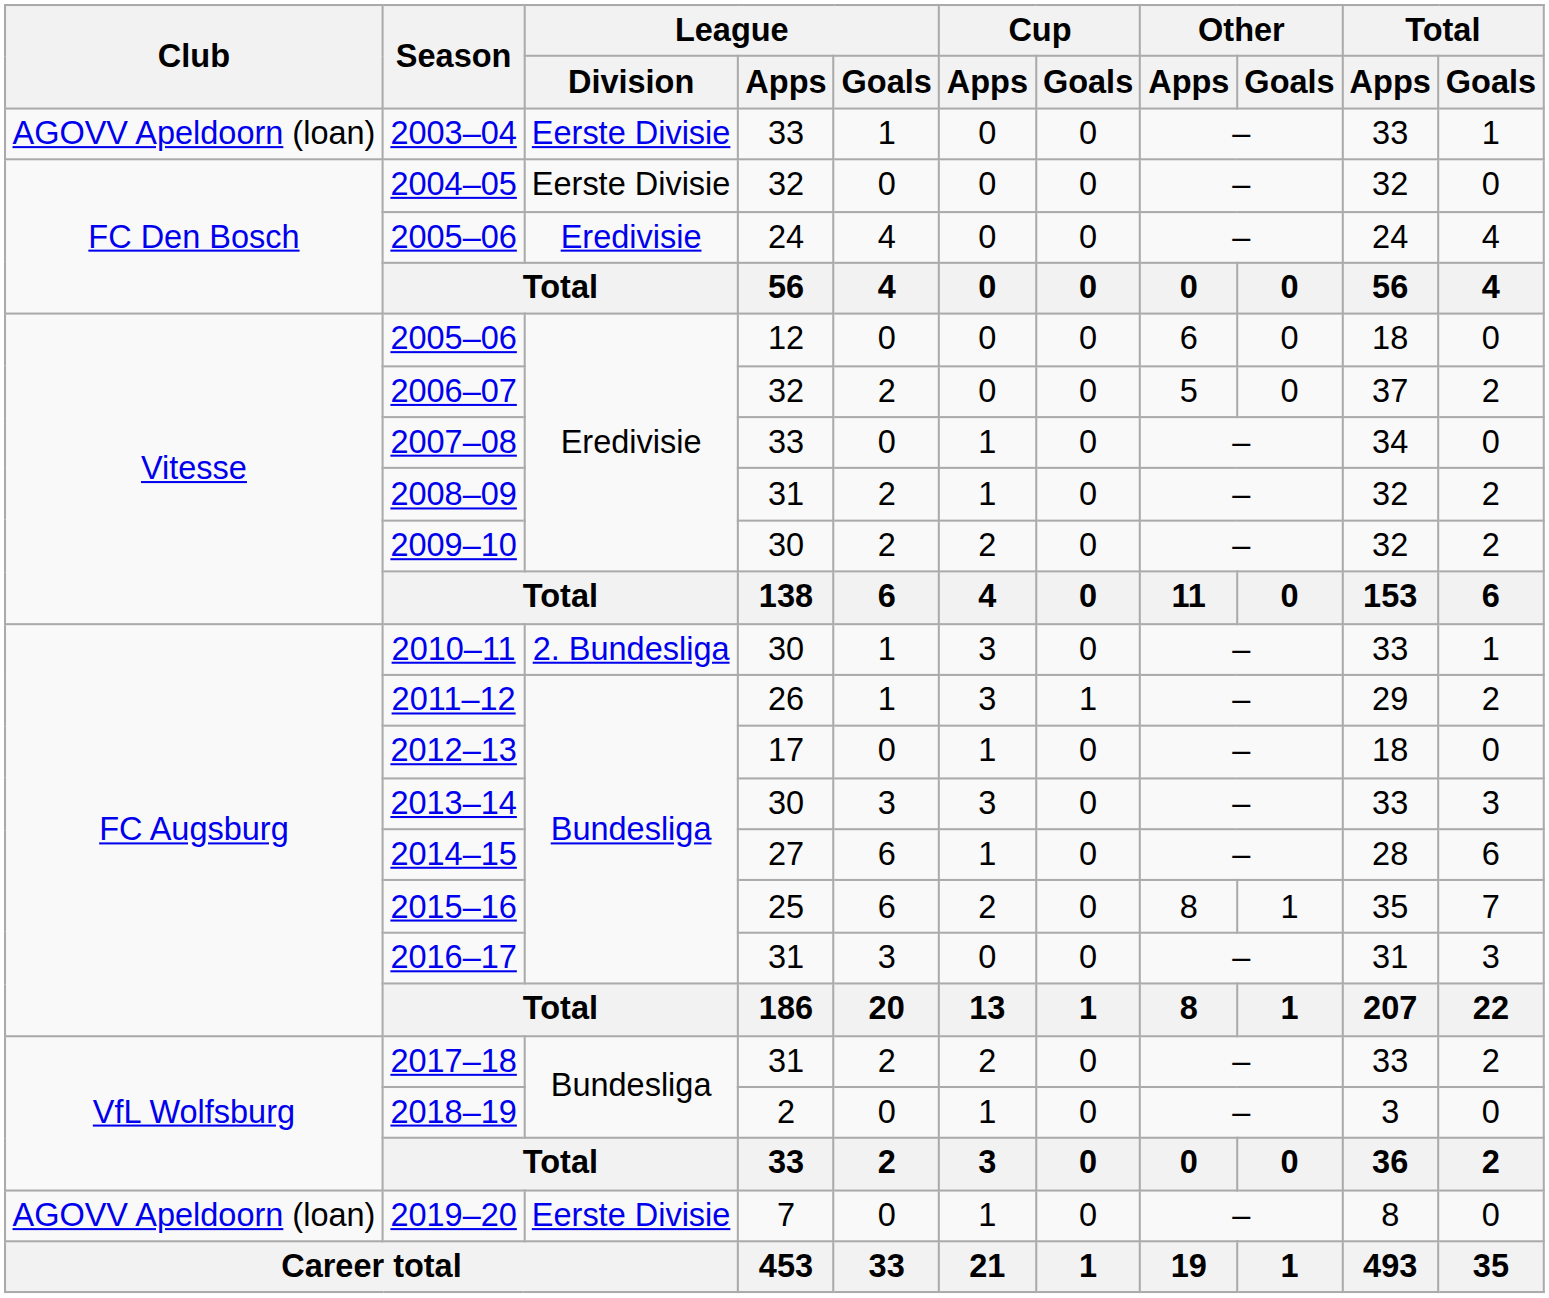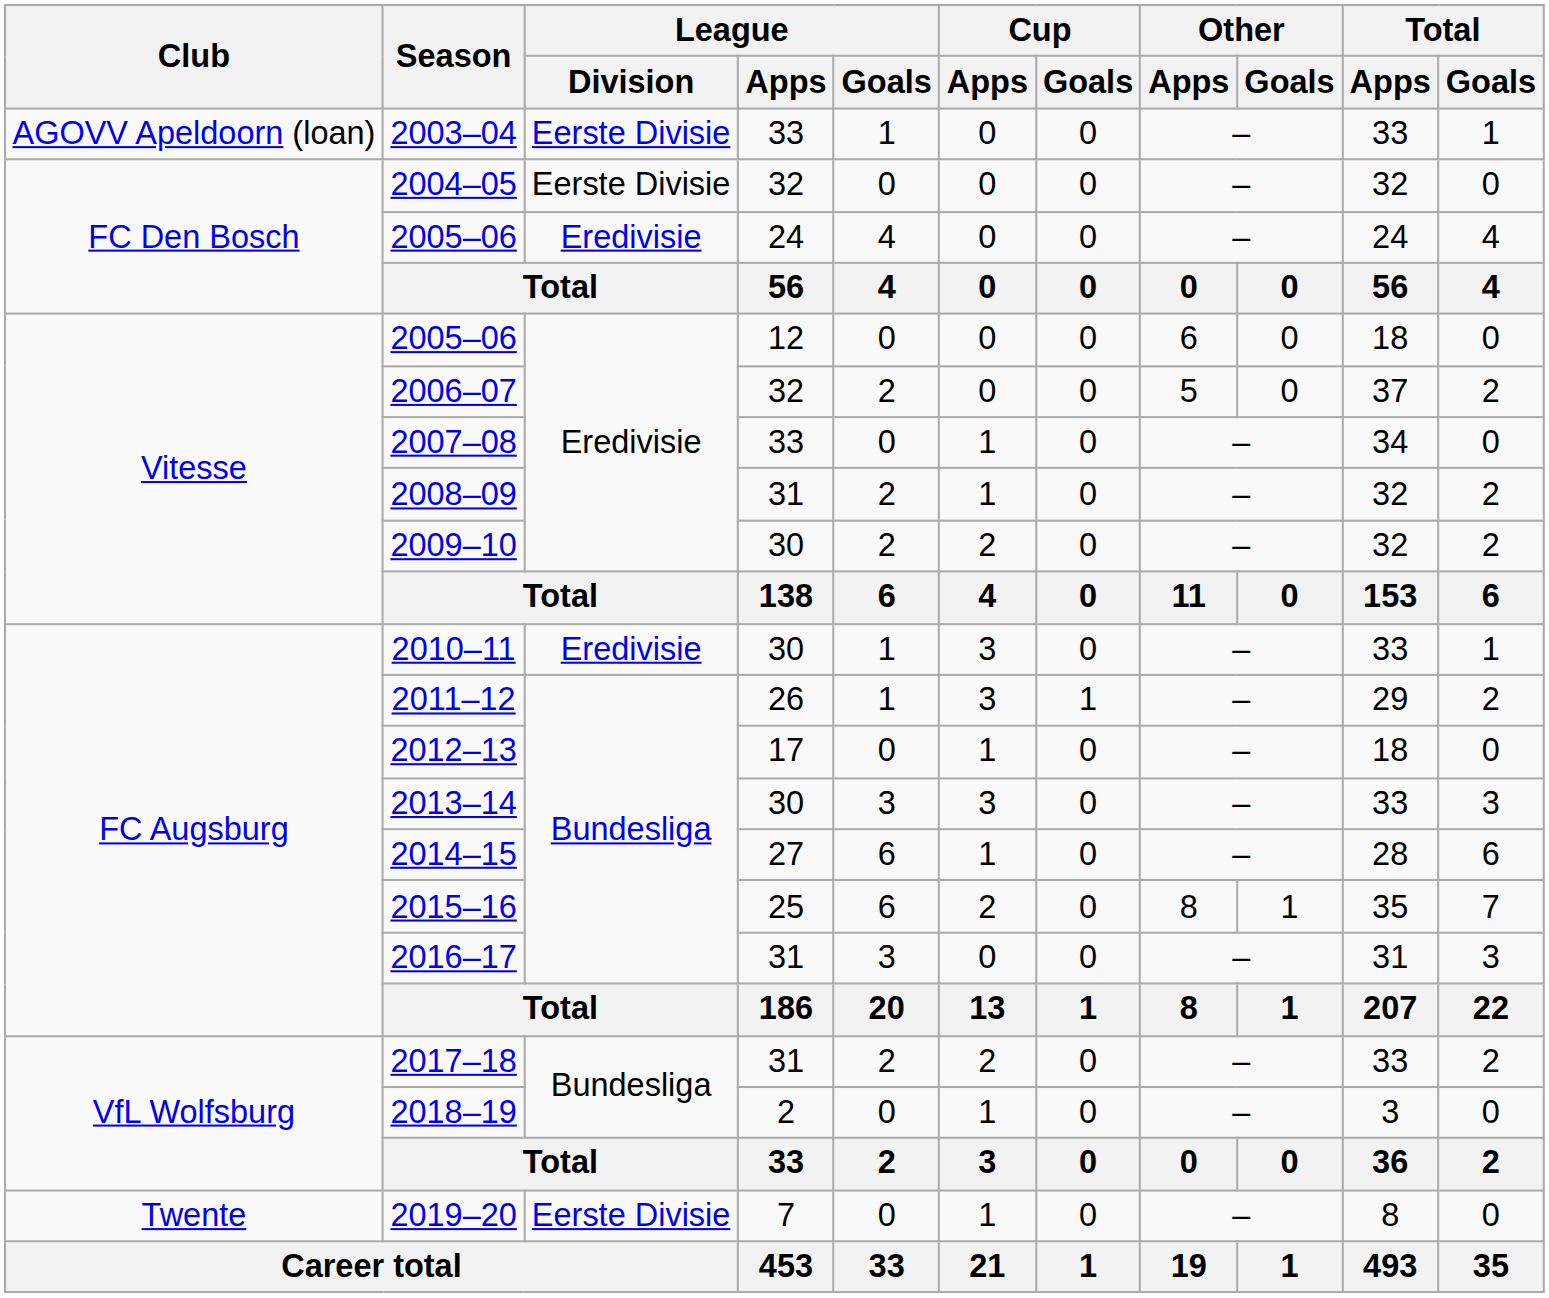2010–11 | League / Division: 2. Bundesliga -> Eredivisie
2019–20 | Club: AGOVV Apeldoorn (loan) -> Twente
